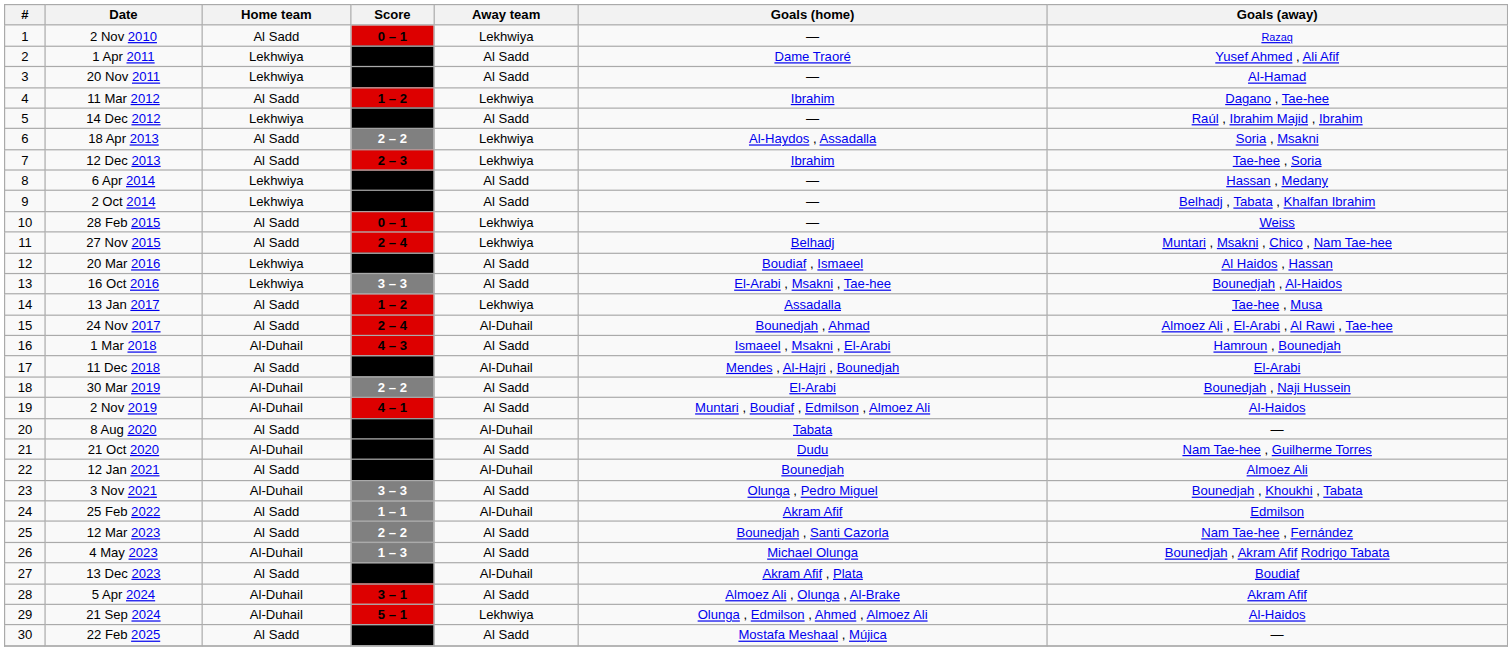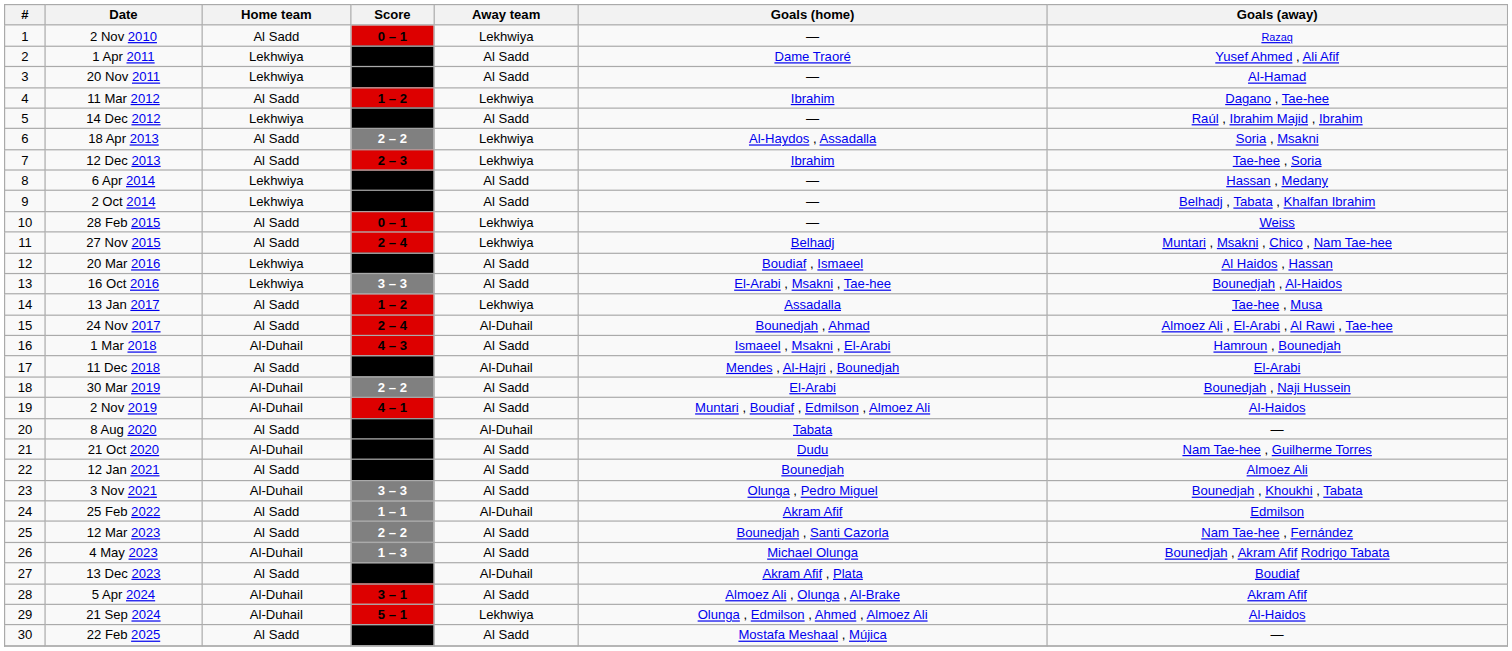12 Jan 2021 | Away team: Al-Duhail -> Al Sadd
